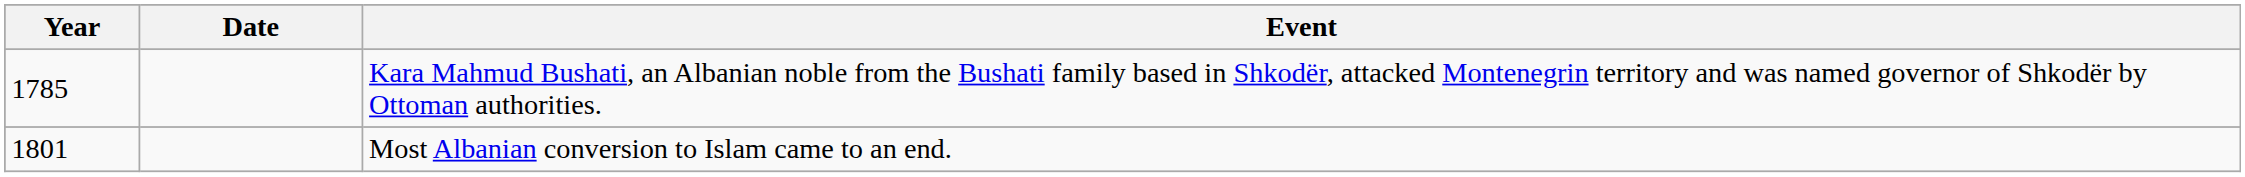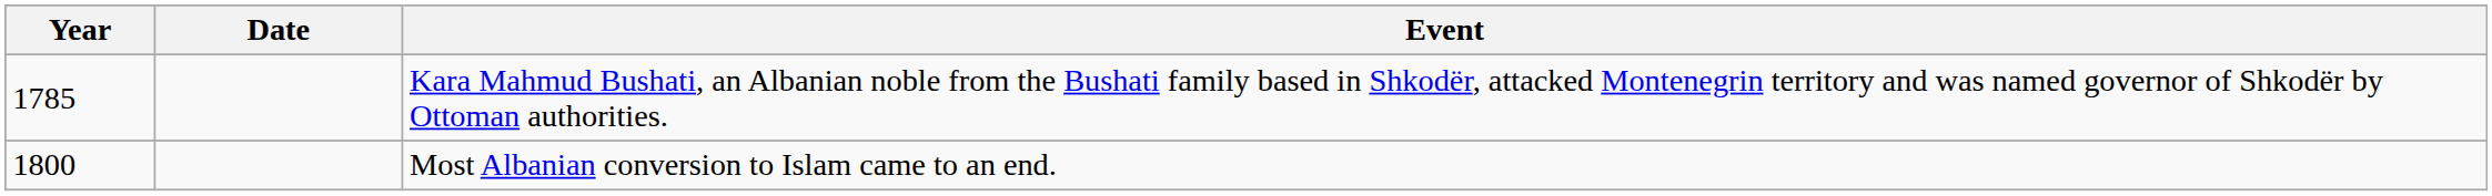Most Albanian conversion to Islam came to an end. | Year: 1801 -> 1800
